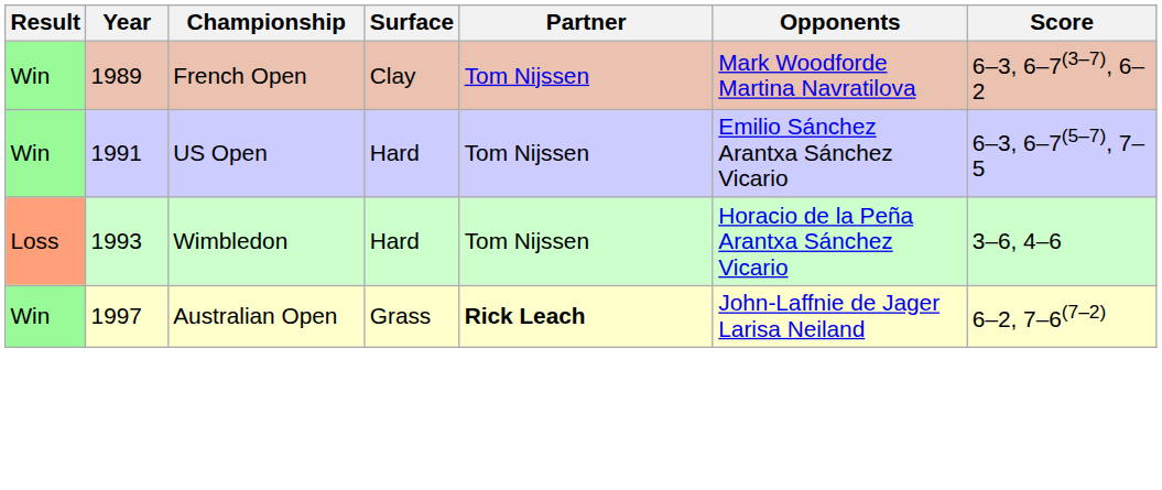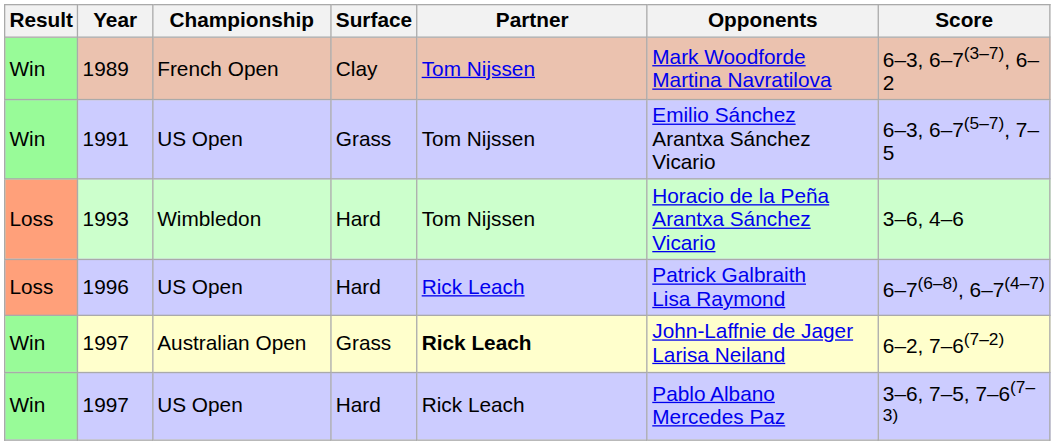1991 | Surface: Hard -> Grass
+ row: Loss | 1996 | US Open | Hard | Rick Leach | Patrick Galbraith Lisa Raymond | 6–7(6–8), 6–7(4–7)
+ row: Win | 1997 | US Open | Hard | Rick Leach | Pablo Albano Mercedes Paz | 3–6, 7–5, 7–6(7–3)
